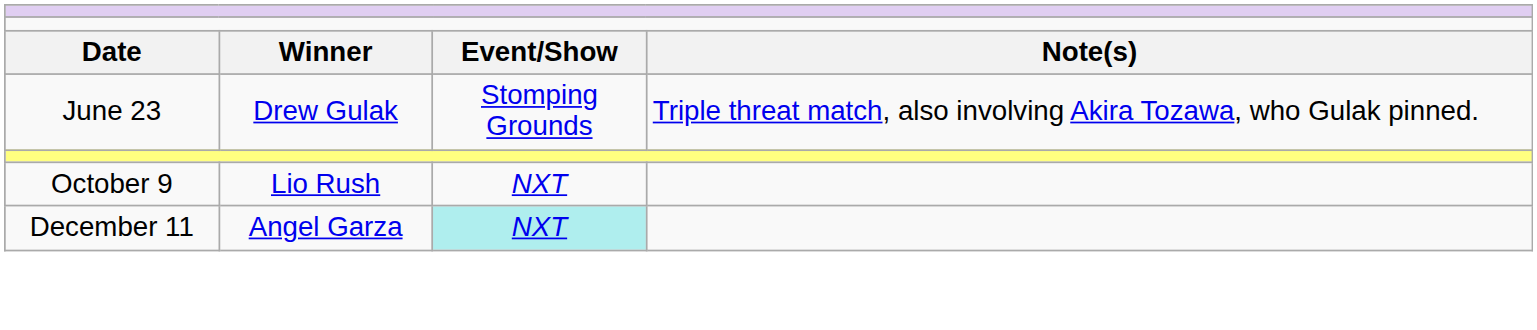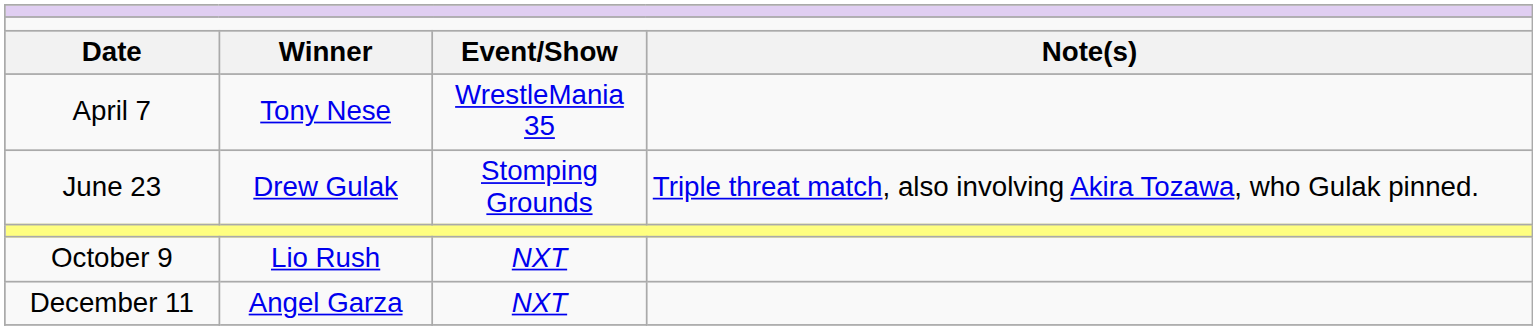+ row: April 7 | Tony Nese | WrestleMania 35
December 11 | column 3: paleturquoise background -> no background
